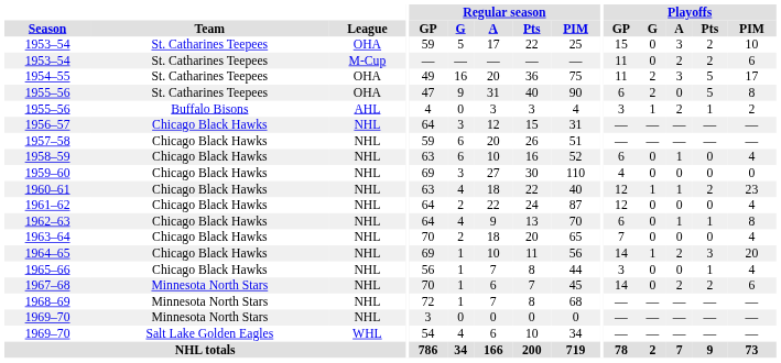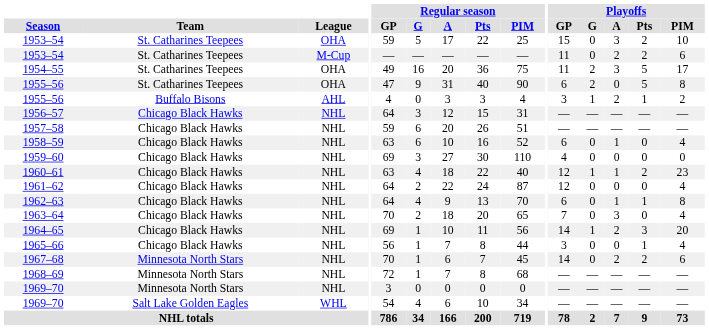1963–64 | Playoffs / A: 0 -> 3
